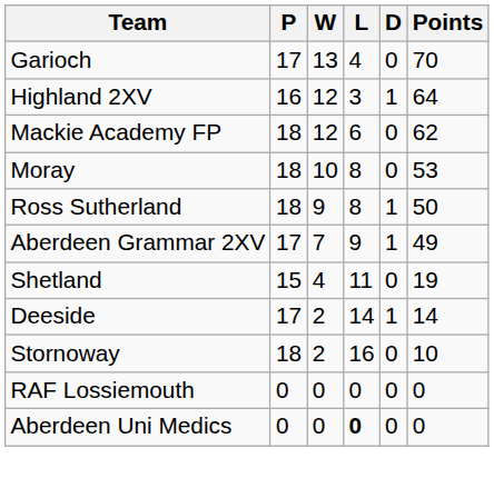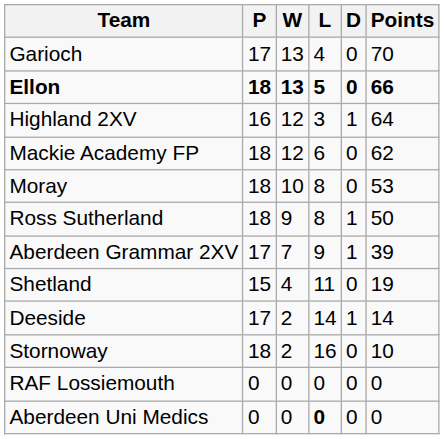+ row: Ellon | 18 | 13 | 5 | 0 | 66
Aberdeen Grammar 2XV | Points: 49 -> 39
